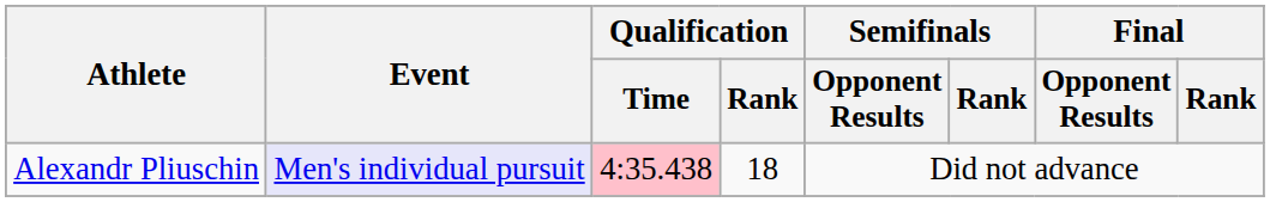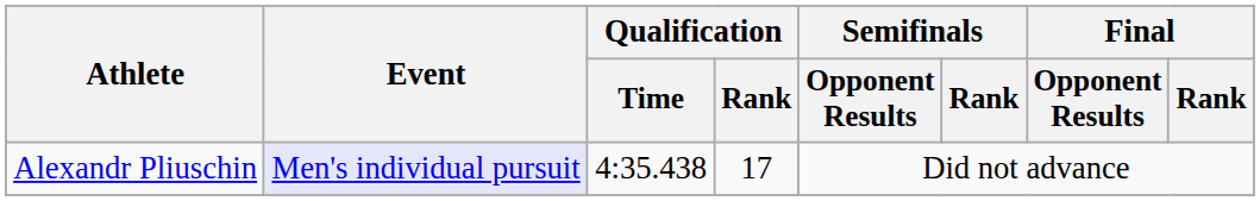Alexandr Pliuschin | Qualification / Time: pink background -> no background
Alexandr Pliuschin | Qualification / Rank: 18 -> 17
